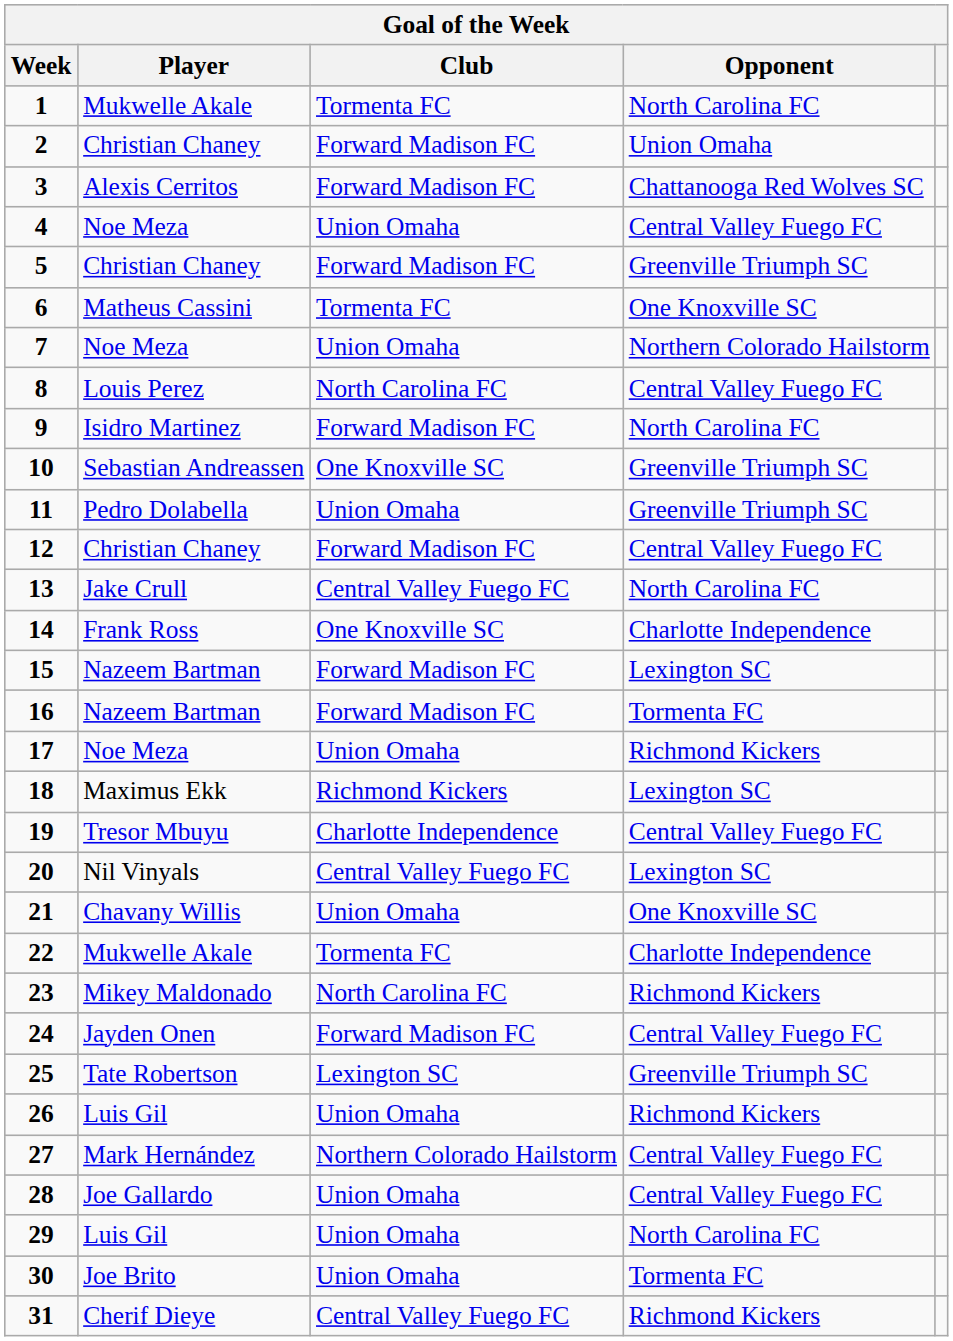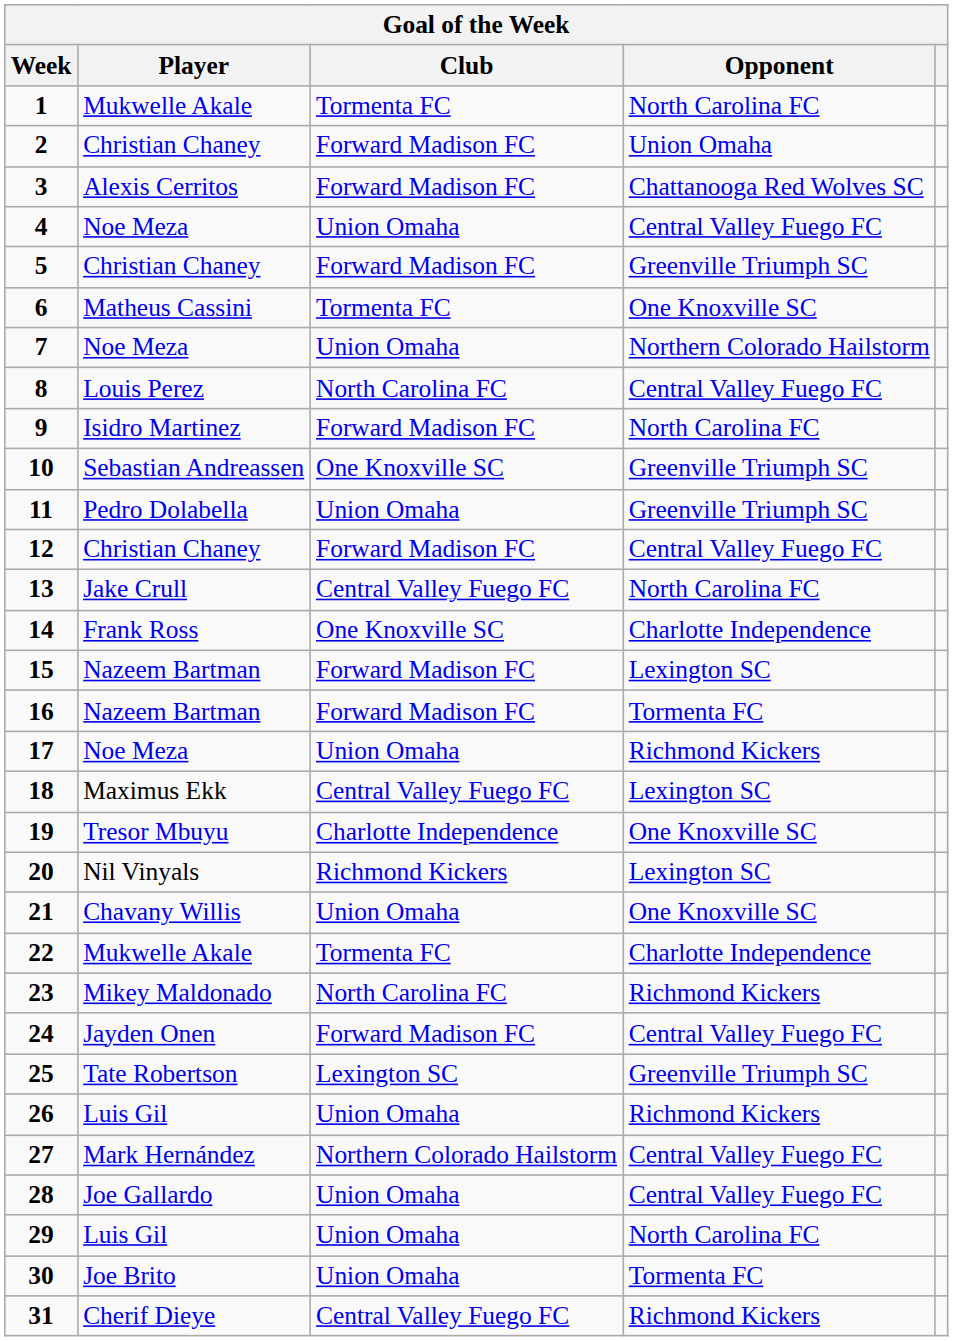18 | Club: Richmond Kickers -> Central Valley Fuego FC
19 | Opponent: Central Valley Fuego FC -> One Knoxville SC
20 | Club: Central Valley Fuego FC -> Richmond Kickers
